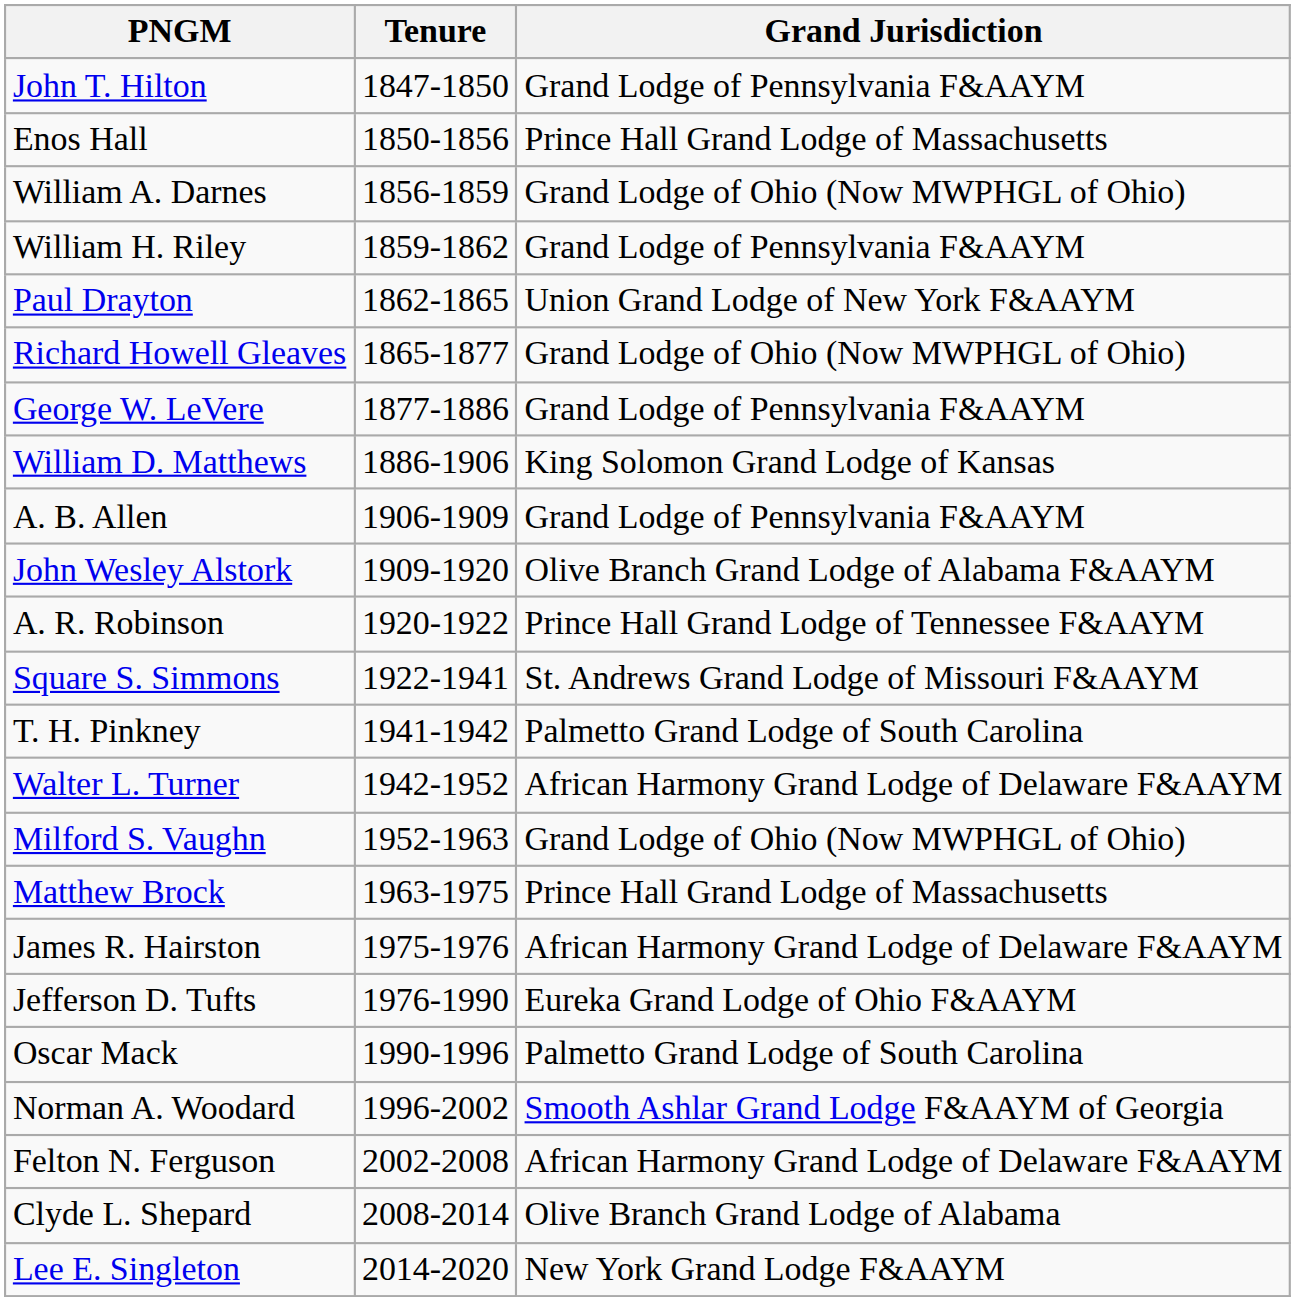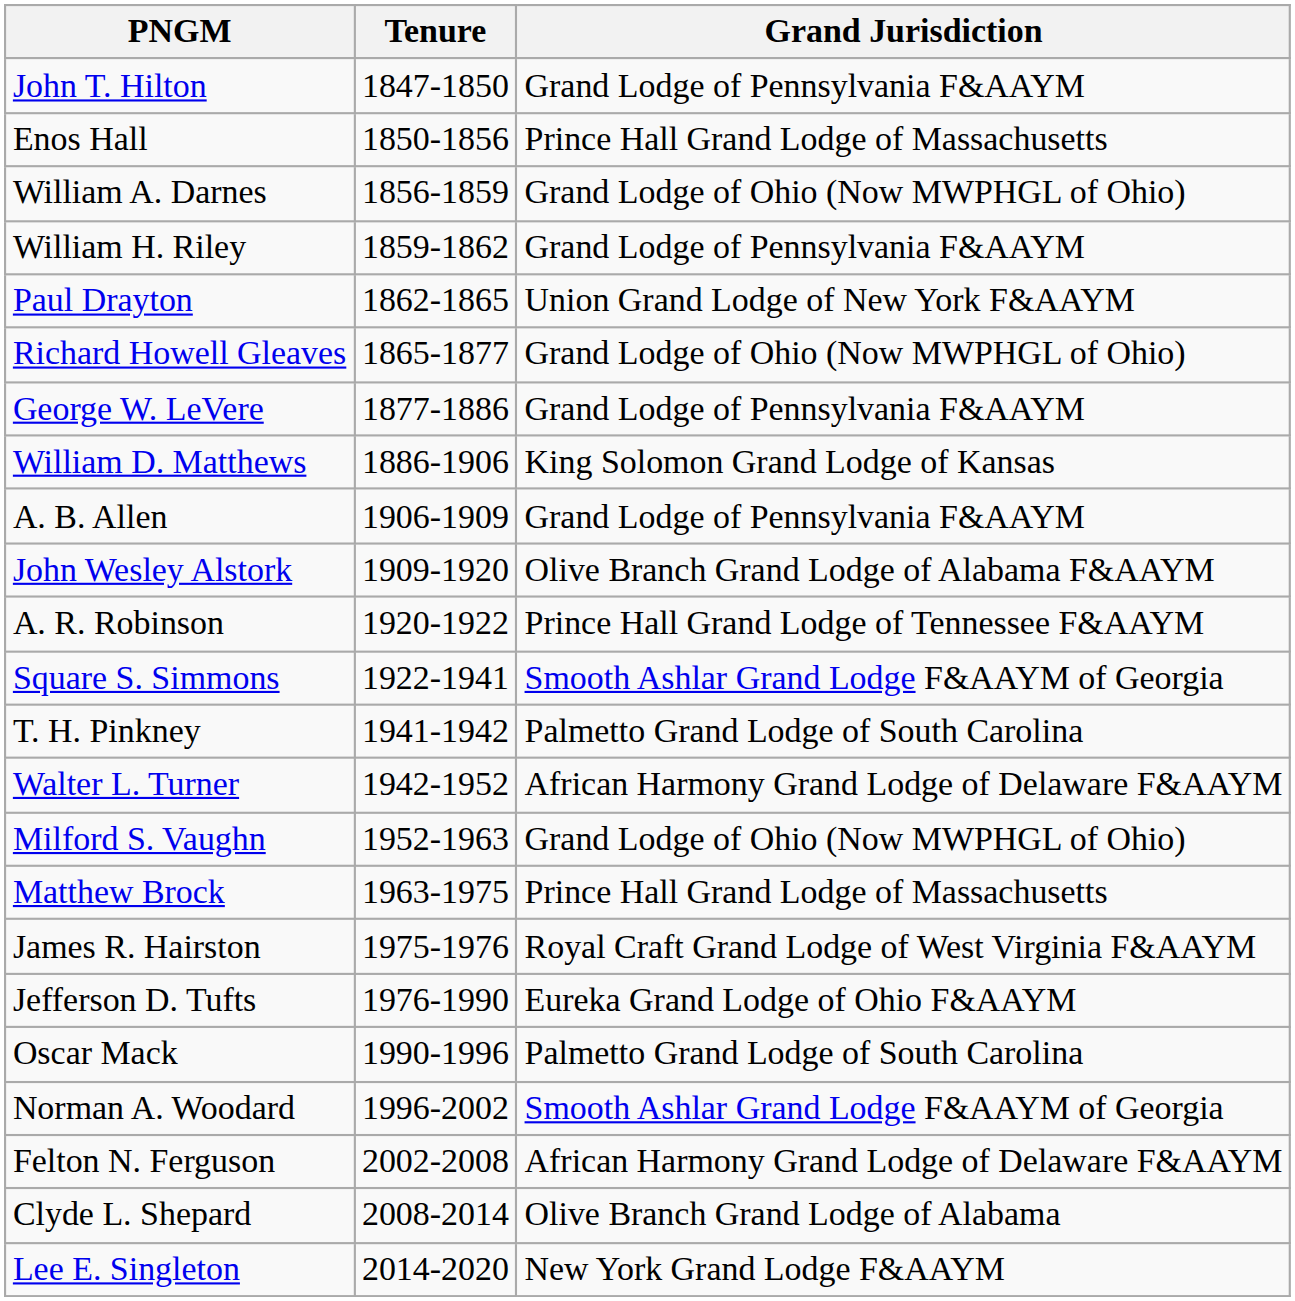Square S. Simmons | Grand Jurisdiction: St. Andrews Grand Lodge of Missouri F&AAYM -> Smooth Ashlar Grand Lodge F&AAYM of Georgia
James R. Hairston | Grand Jurisdiction: African Harmony Grand Lodge of Delaware F&AAYM -> Royal Craft Grand Lodge of West Virginia F&AAYM
